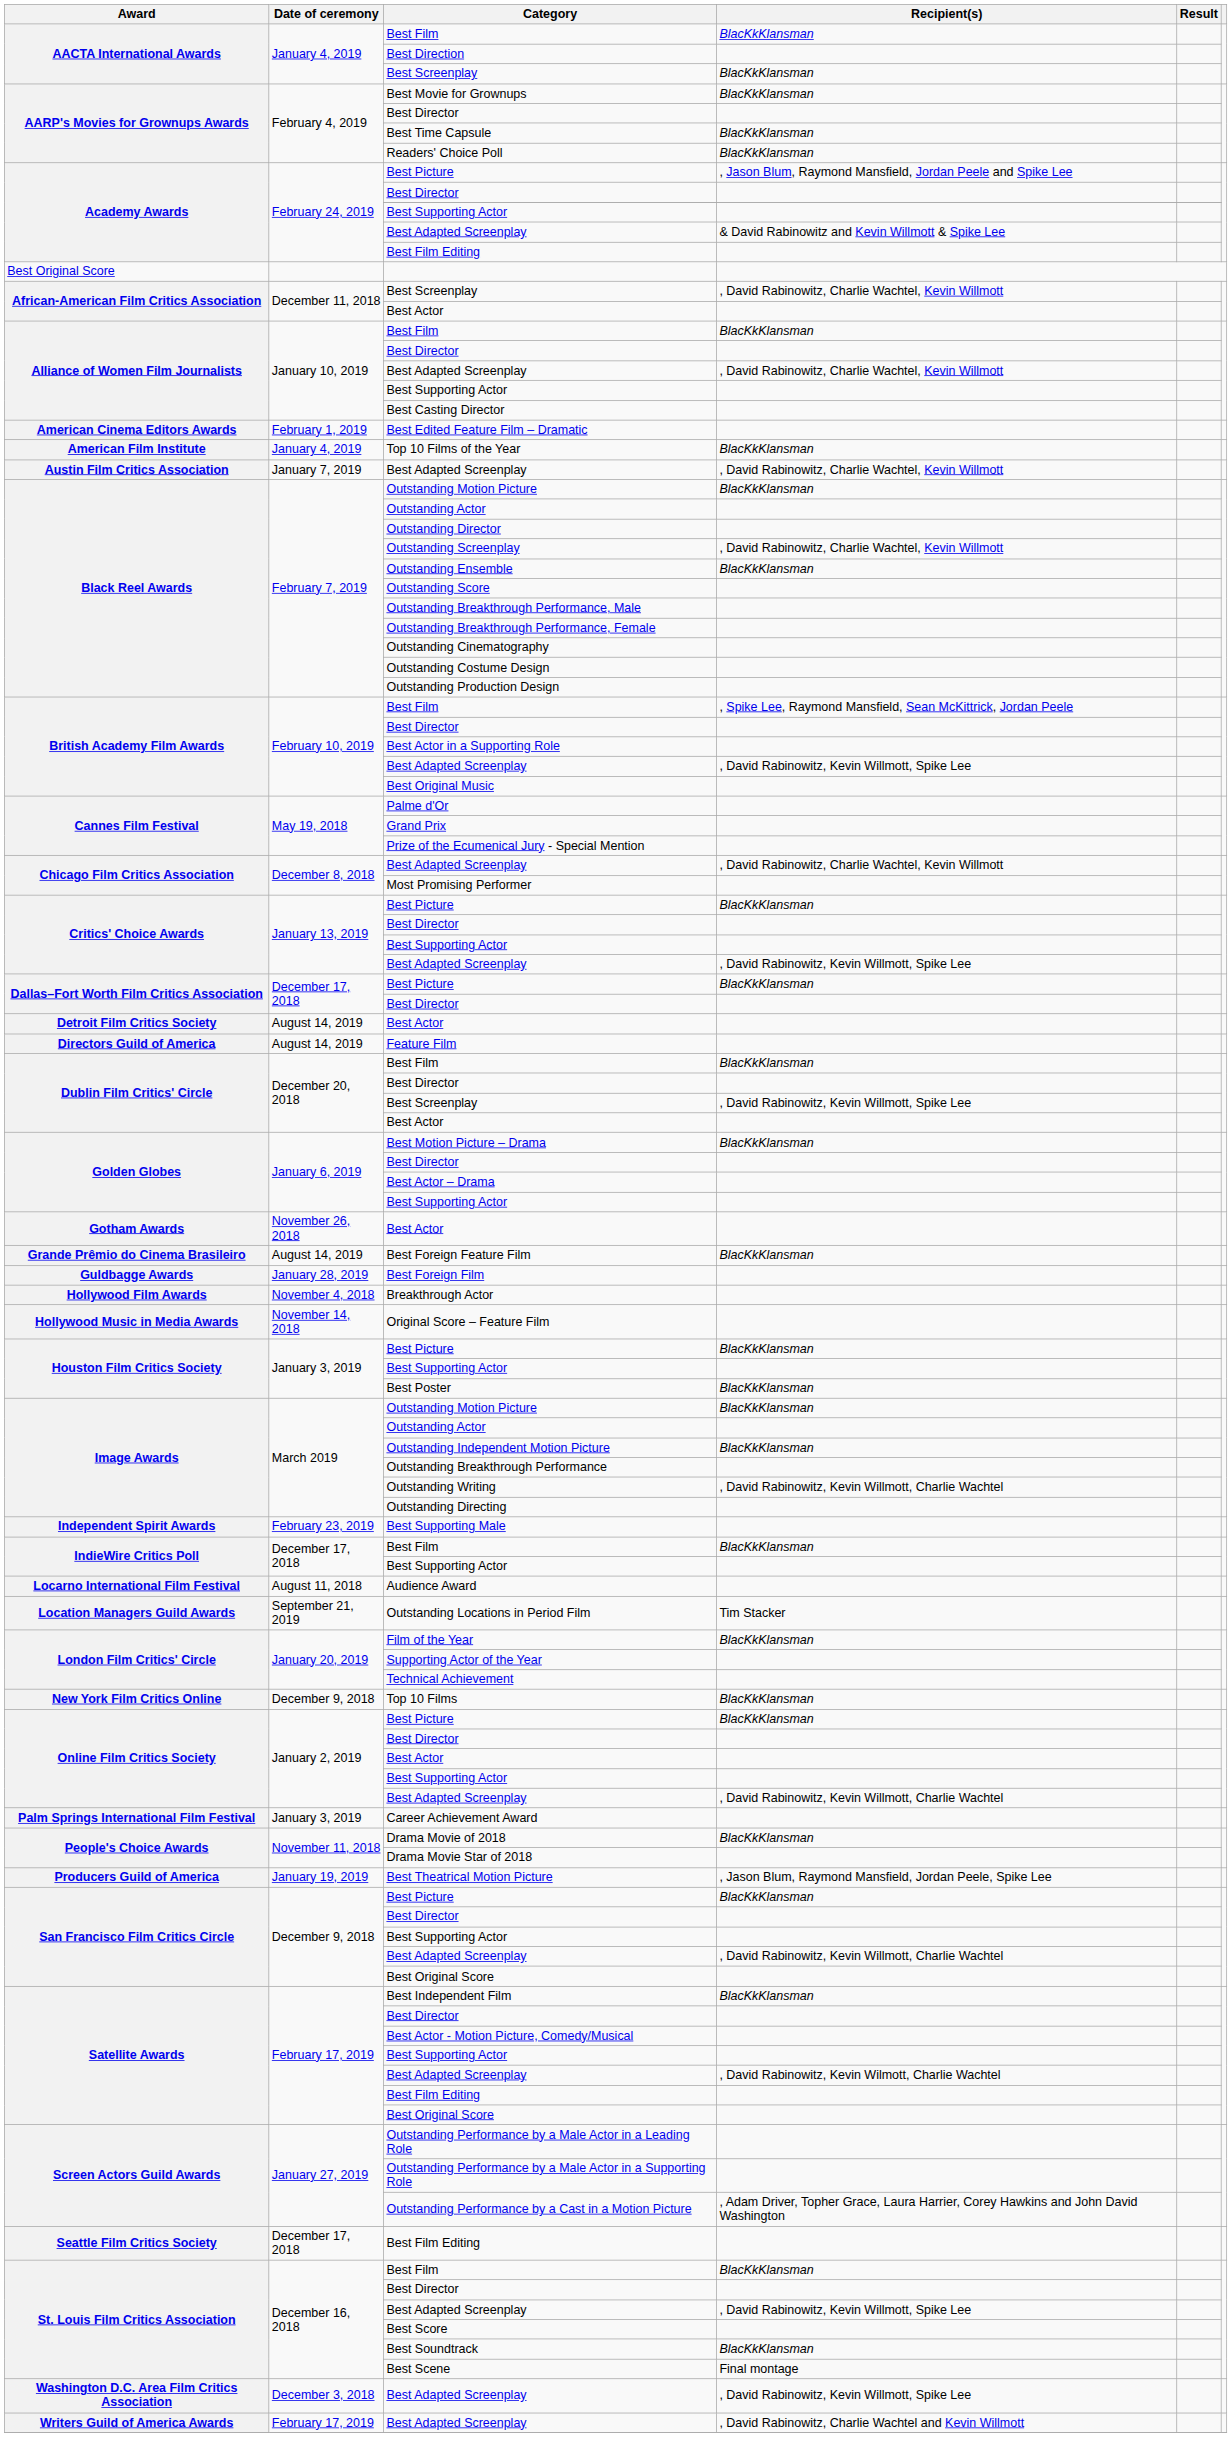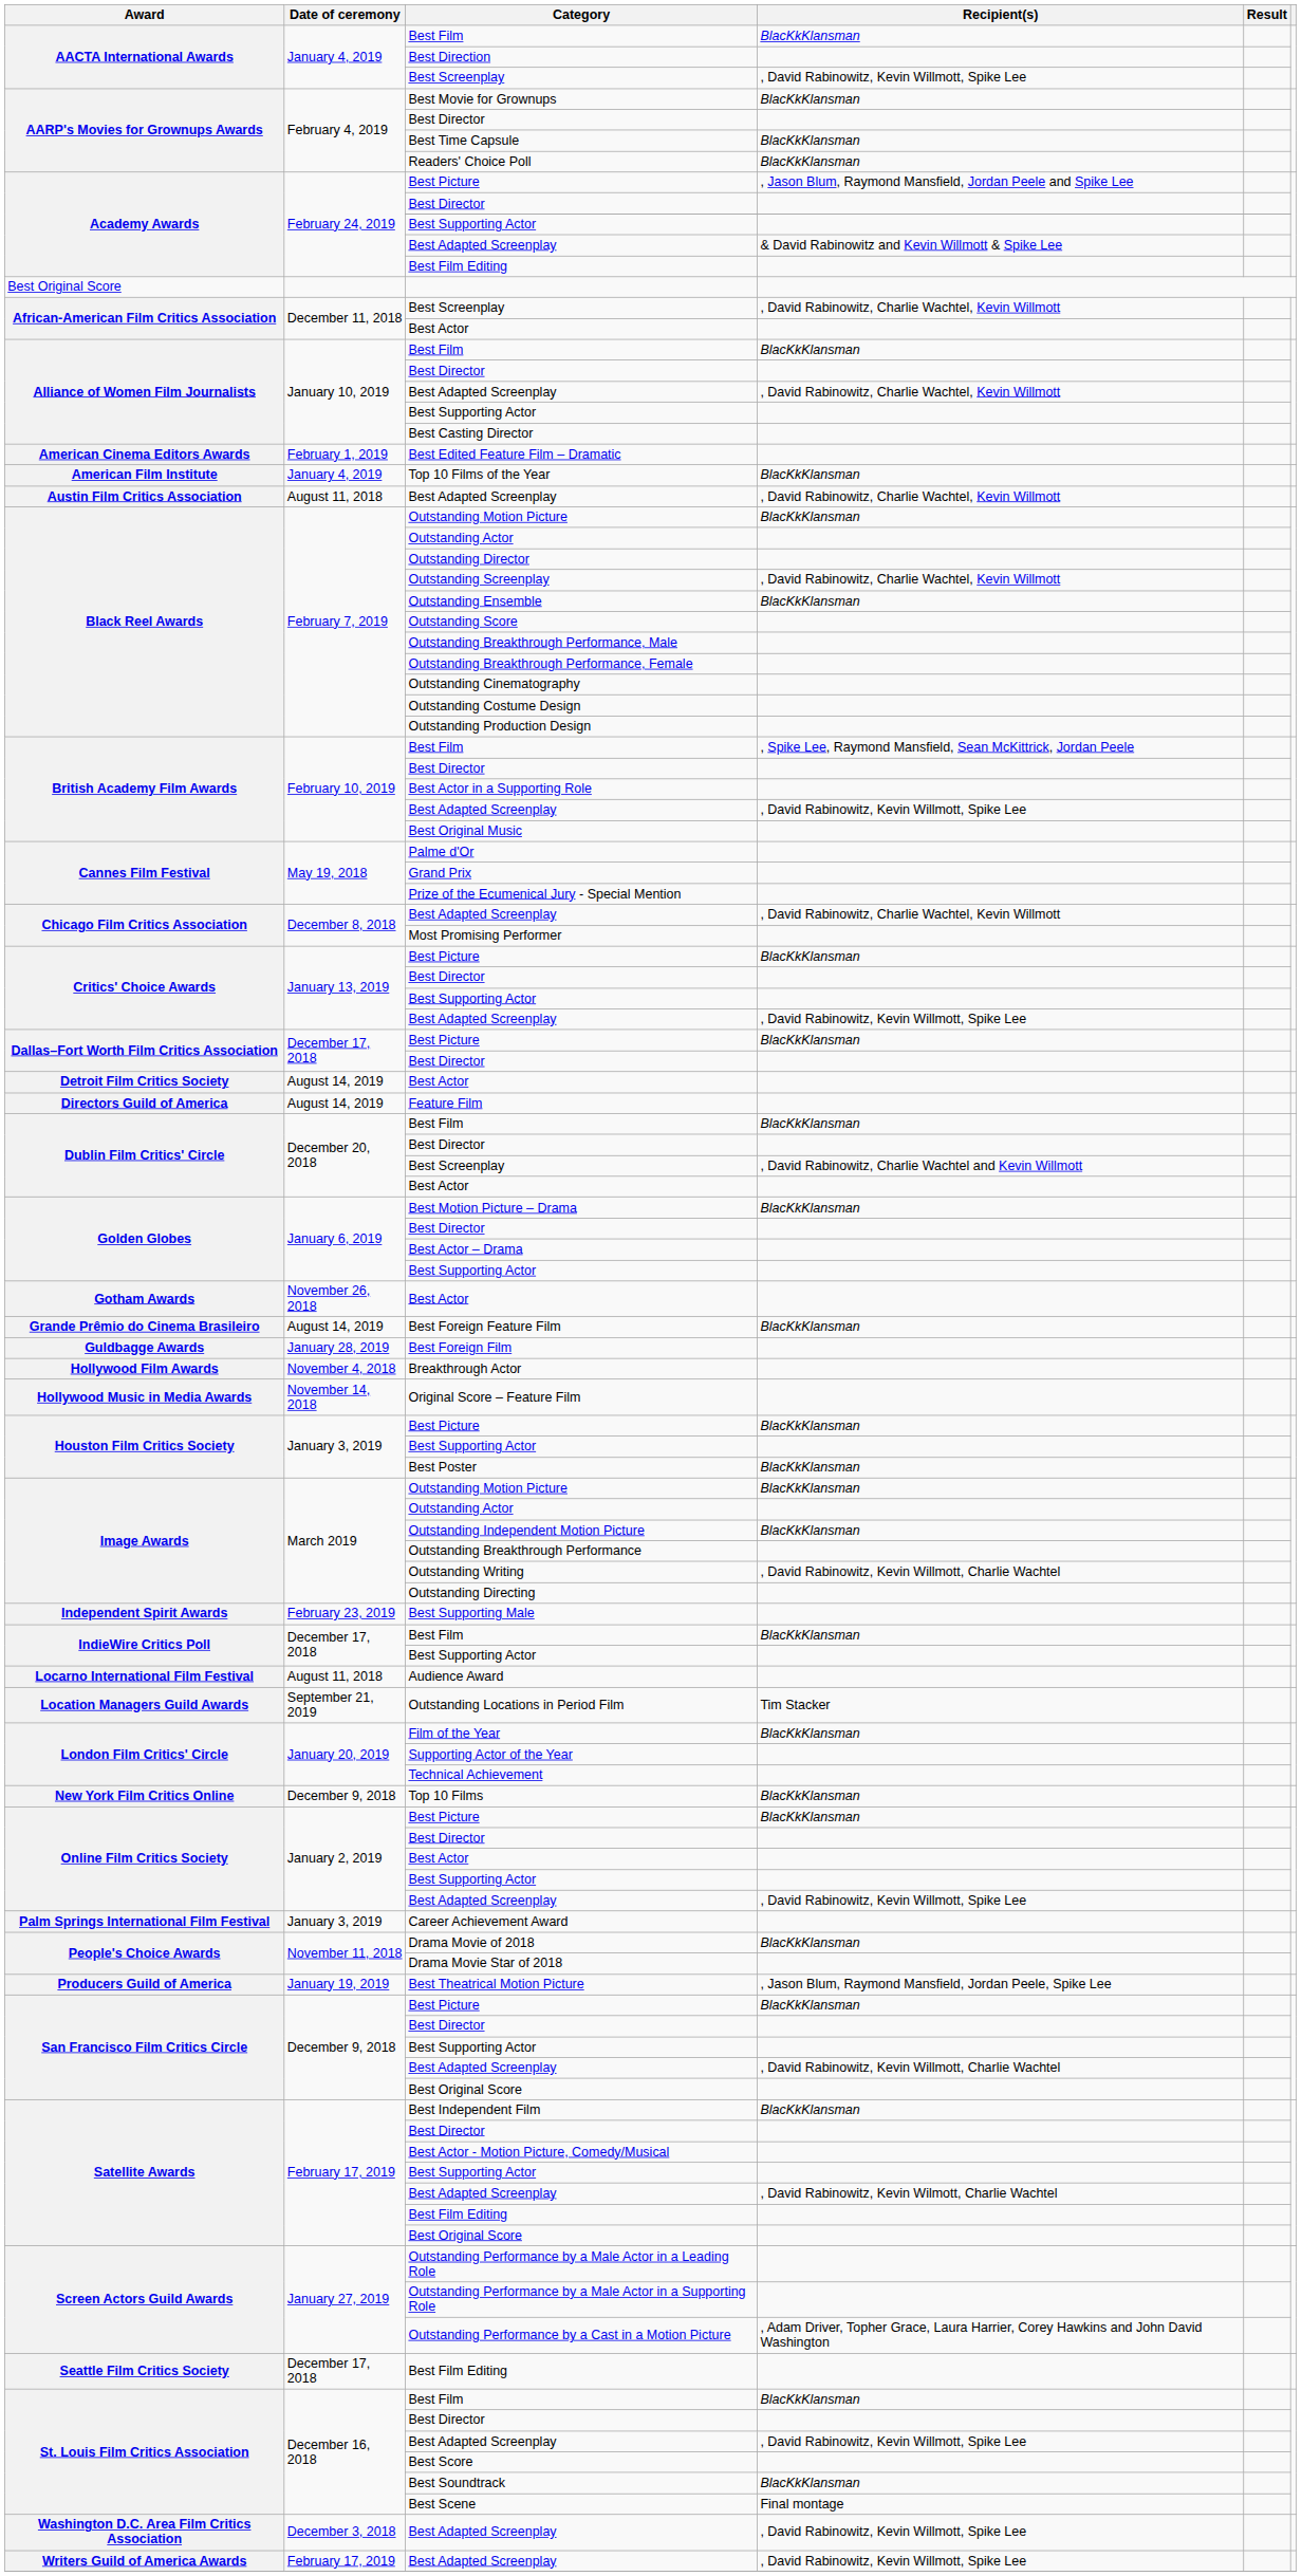AACTA International Awards / Best Screenplay | Recipient(s): BlacKkKlansman -> , David Rabinowitz, Kevin Willmott, Spike Lee
Austin Film Critics Association / Best Adapted Screenplay | Date of ceremony: January 7, 2019 -> August 11, 2018
Dublin Film Critics' Circle / Best Screenplay | Recipient(s): , David Rabinowitz, Kevin Willmott, Spike Lee -> , David Rabinowitz, Charlie Wachtel and Kevin Willmott
Online Film Critics Society / Best Adapted Screenplay | Recipient(s): , David Rabinowitz, Kevin Willmott, Charlie Wachtel -> , David Rabinowitz, Kevin Willmott, Spike Lee
Writers Guild of America Awards / Best Adapted Screenplay | Recipient(s): , David Rabinowitz, Charlie Wachtel and Kevin Willmott -> , David Rabinowitz, Kevin Willmott, Spike Lee
